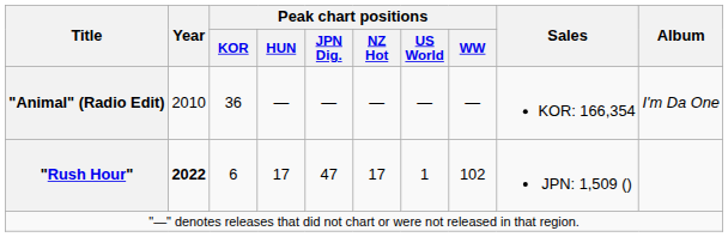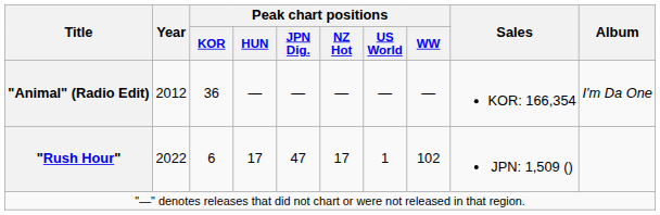"Animal" (Radio Edit) | Year: 2010 -> 2012
"Rush Hour" | Year: bold -> normal
